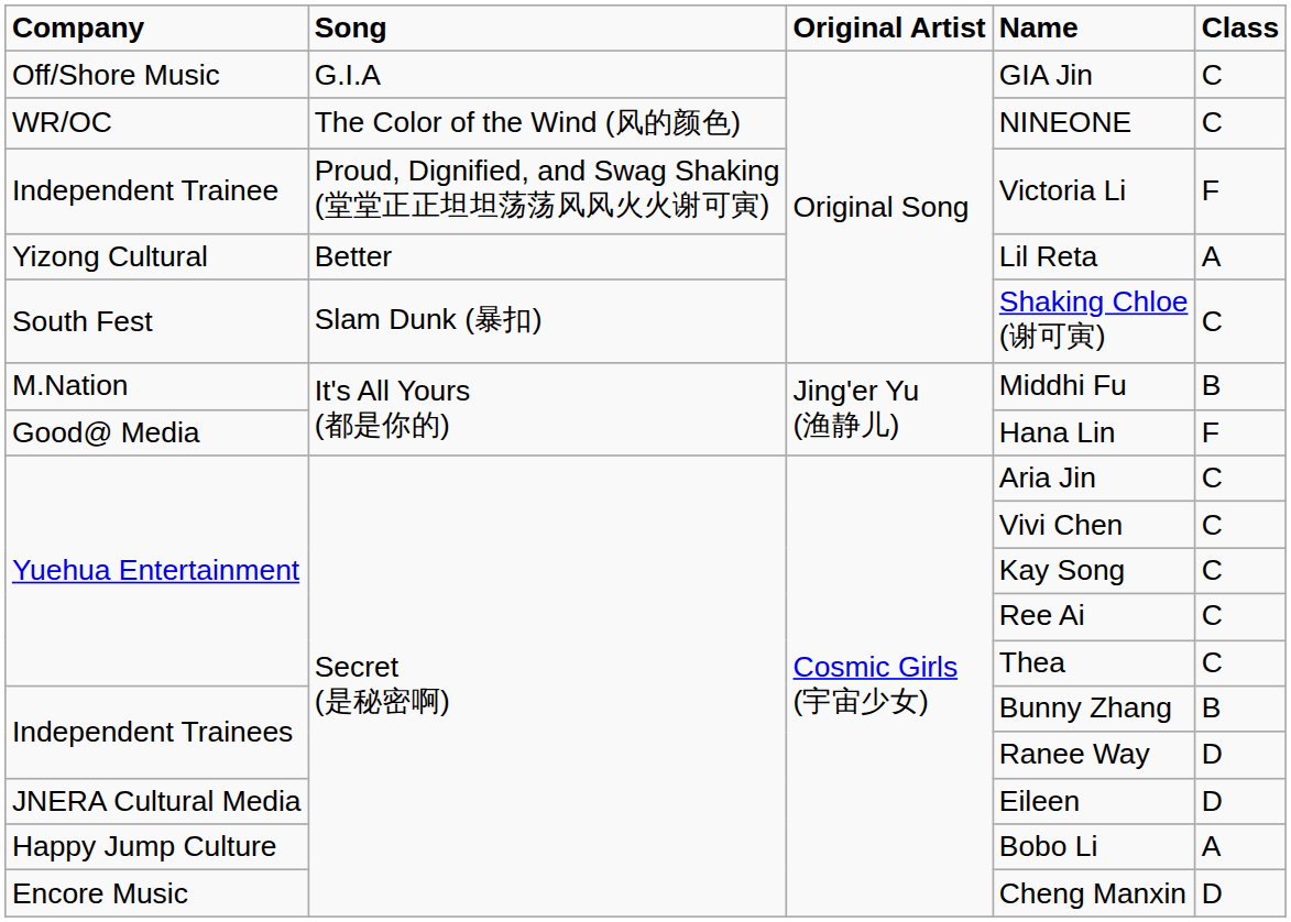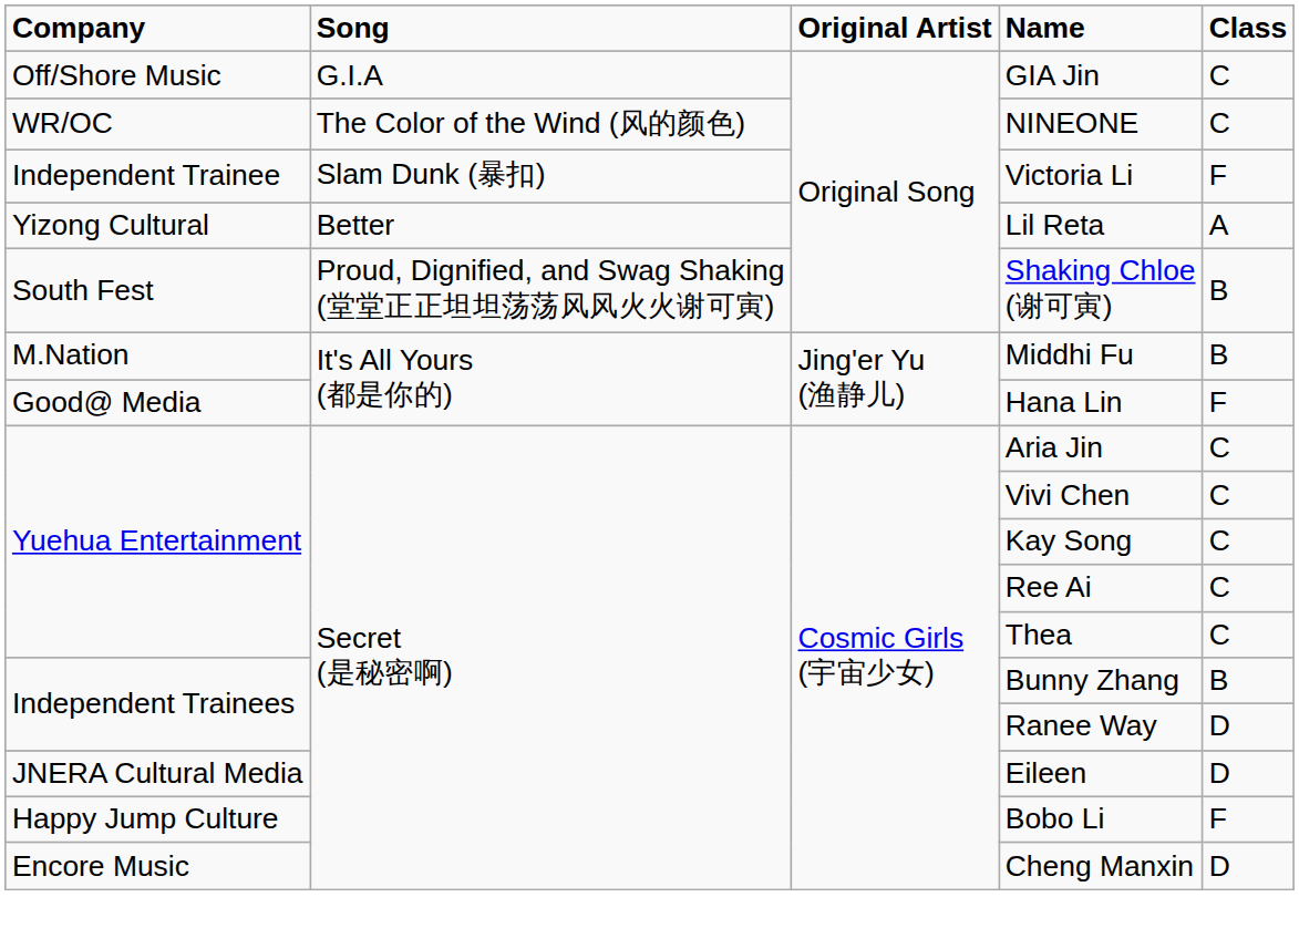Victoria Li | Song: Proud, Dignified, and Swag Shaking (堂堂正正坦坦荡荡风风火火谢可寅) -> Slam Dunk (暴扣)
Shaking Chloe (谢可寅) | Song: Slam Dunk (暴扣) -> Proud, Dignified, and Swag Shaking (堂堂正正坦坦荡荡风风火火谢可寅)
Shaking Chloe (谢可寅) | Class: C -> B
Bobo Li | Class: A -> F
